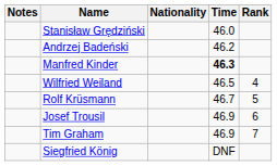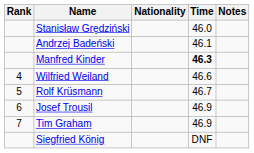columns swapped: Rank <-> Notes
Andrzej Badeński | Time: 46.2 -> 46.1
Wilfried Weiland | Time: 46.5 -> 46.6
